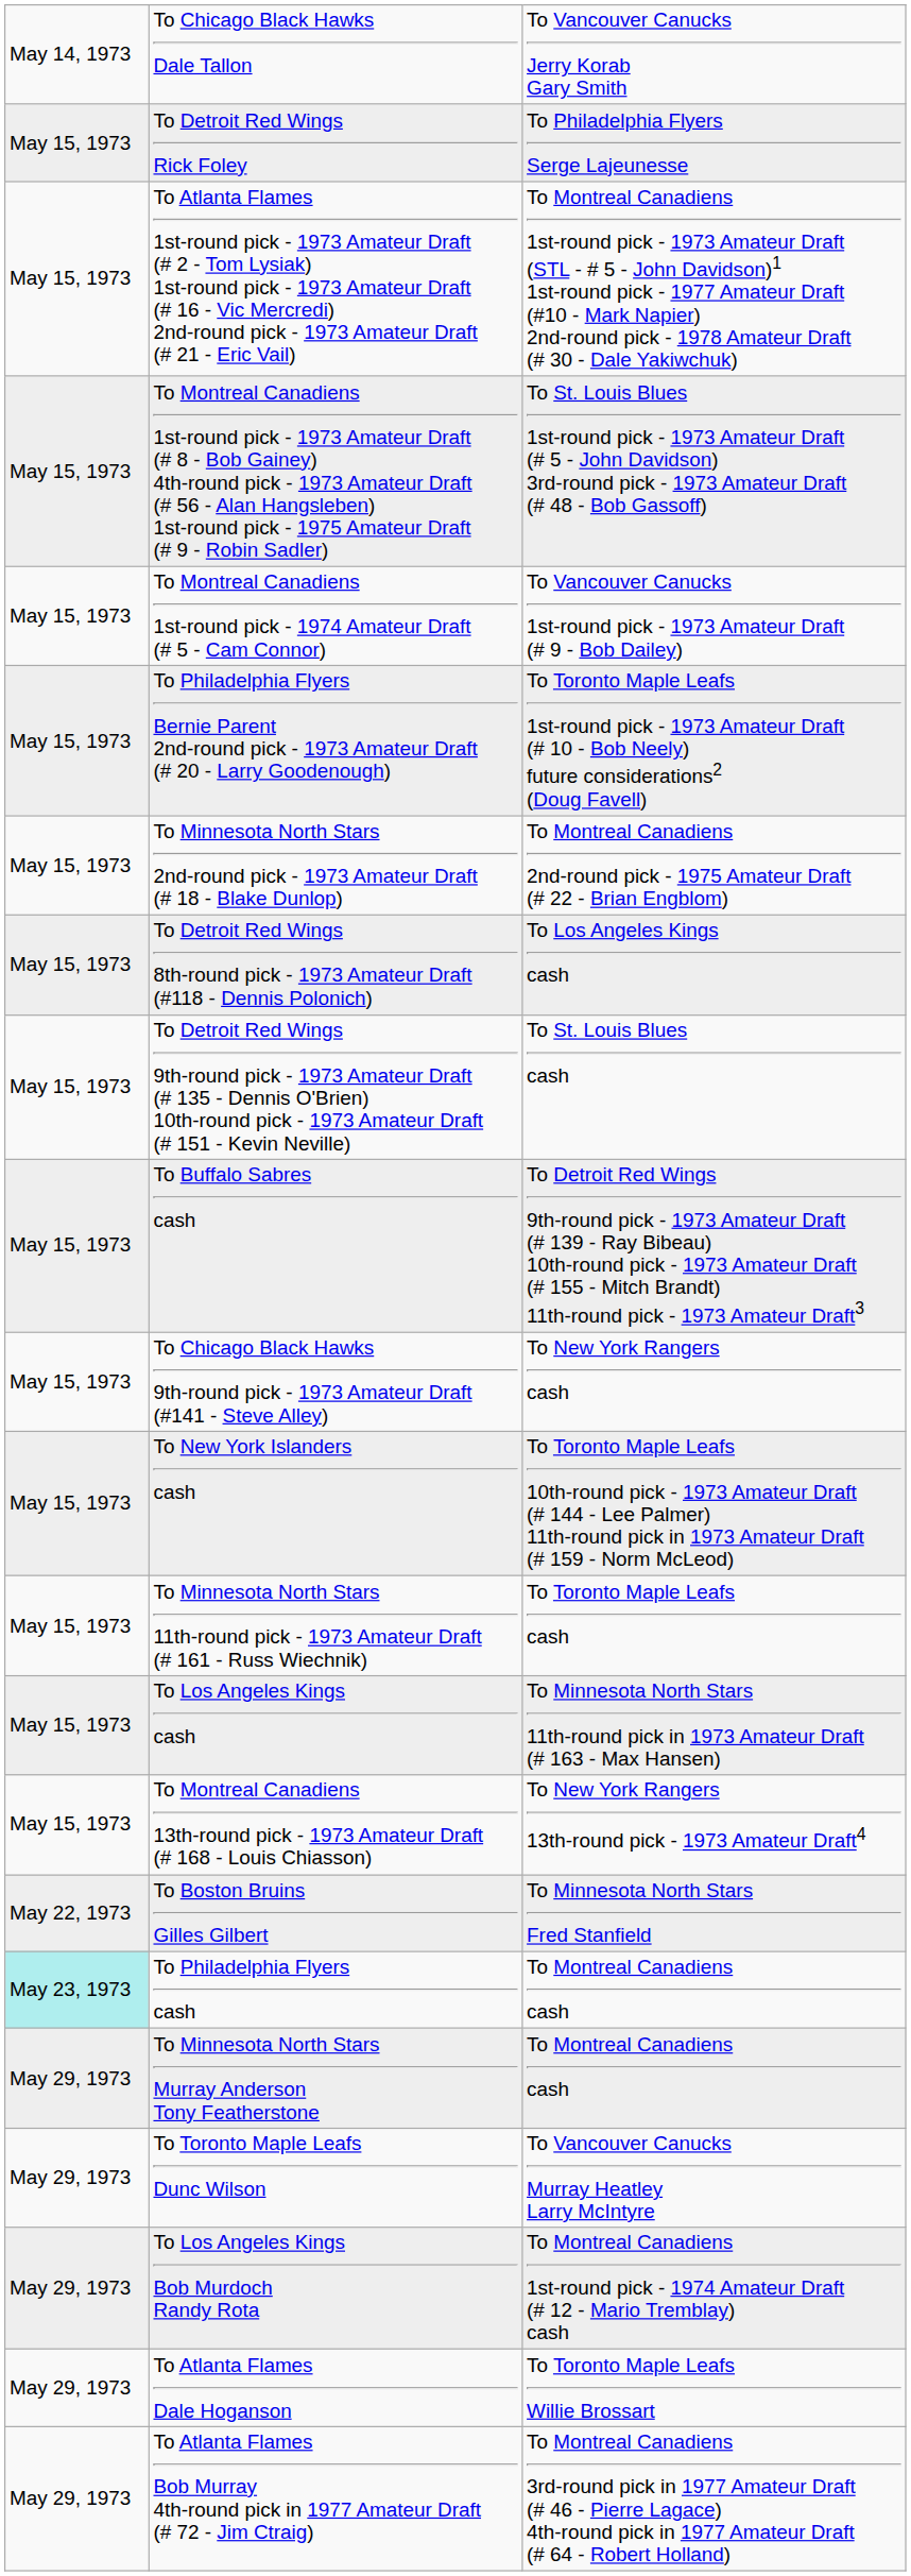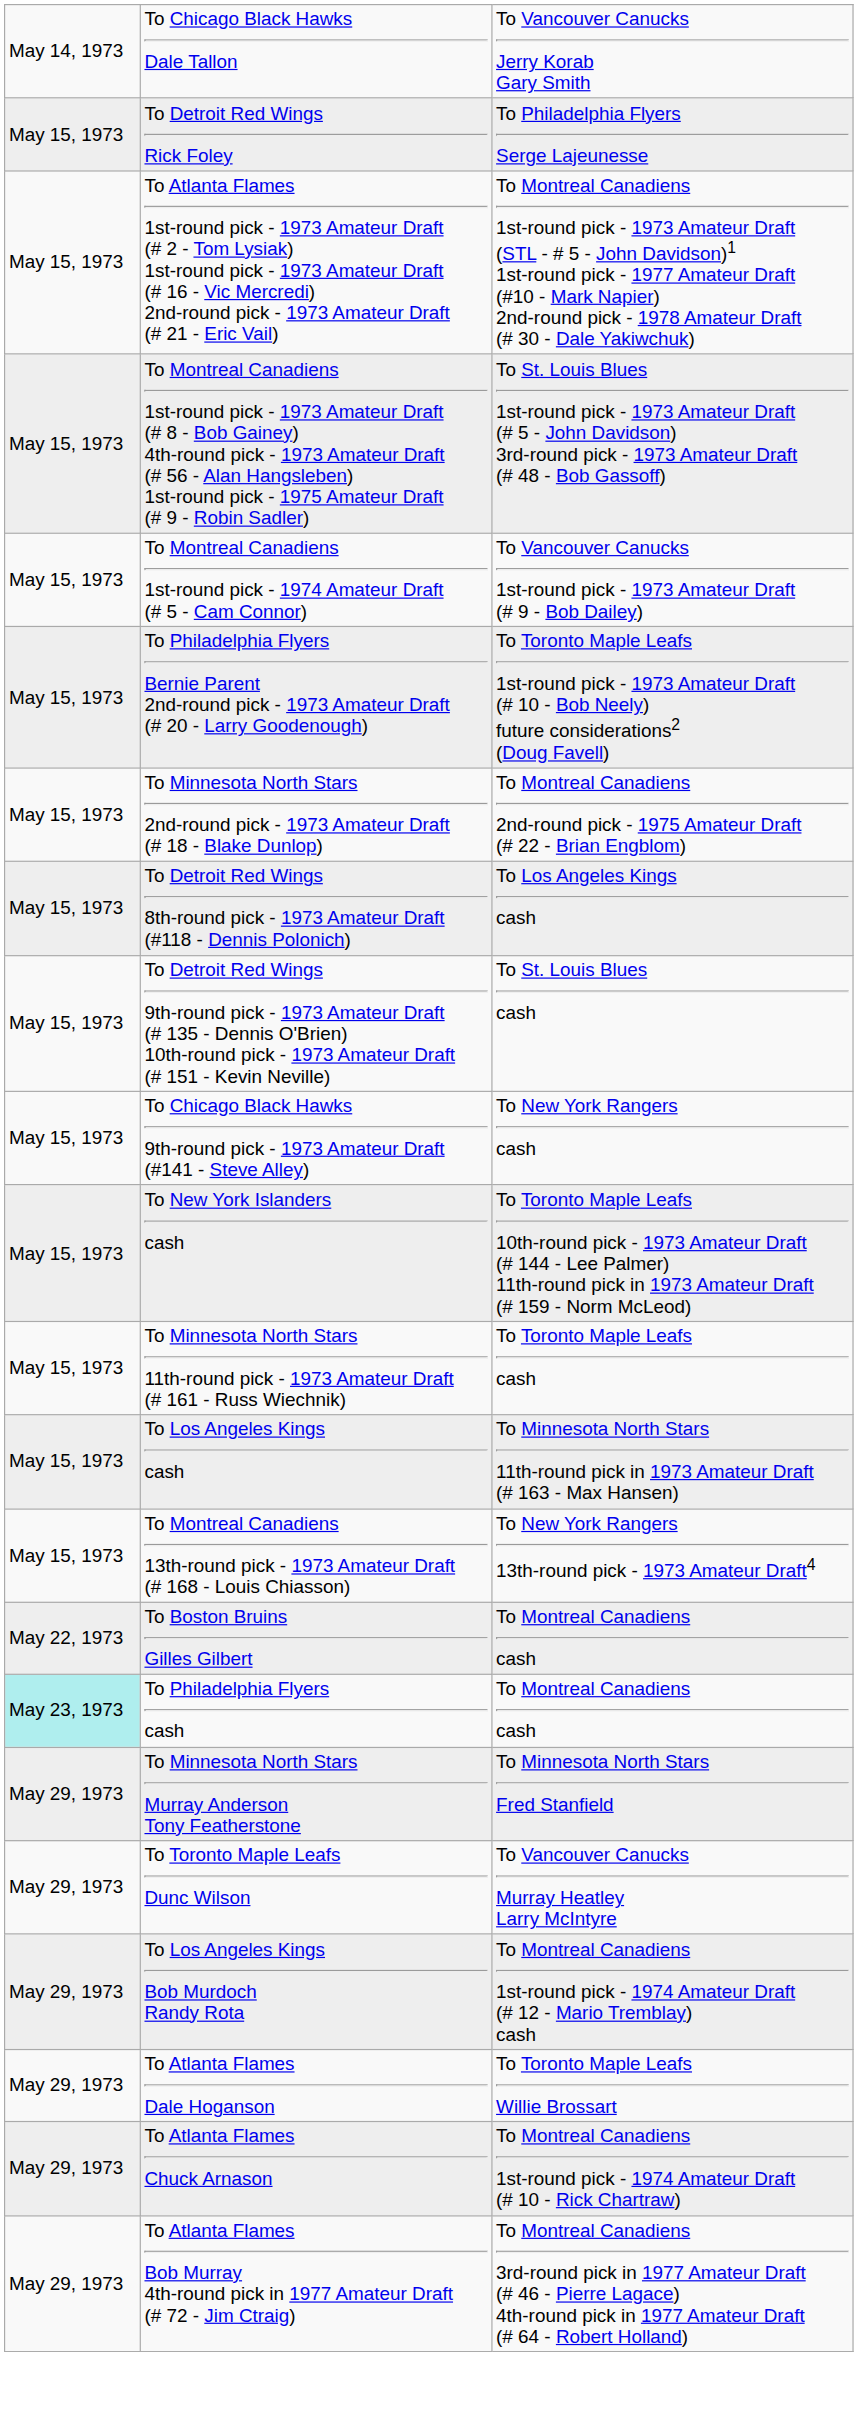- row: May 15, 1973 | To Buffalo Sabres cash | To Detroit Red Wings 9th-round pick - 1973 Amateur Draft (# 139 - Ray Bibeau) 10th-round pick - 1973 Amateur Draft (# 155 - Mitch Brandt) 11th-round pick - 1973 Amateur Draft3
To Boston Bruins Gilles Gilbert | column 3: To Minnesota North Stars Fred Stanfield -> To Montreal Canadiens cash
To Minnesota North Stars Murray Anderson Tony Featherstone | column 3: To Montreal Canadiens cash -> To Minnesota North Stars Fred Stanfield
+ row: May 29, 1973 | To Atlanta Flames Chuck Arnason | To Montreal Canadiens 1st-round pick - 1974 Amateur Draft (# 10 - Rick Chartraw)
